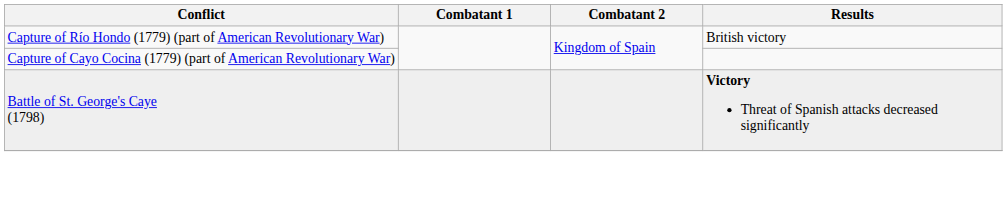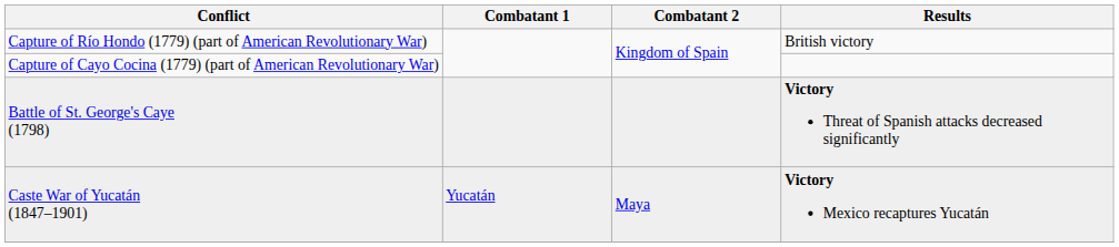+ row: Caste War of Yucatán (1847–1901) | Yucatán | Maya | Victory Mexico recaptures Yucatán
